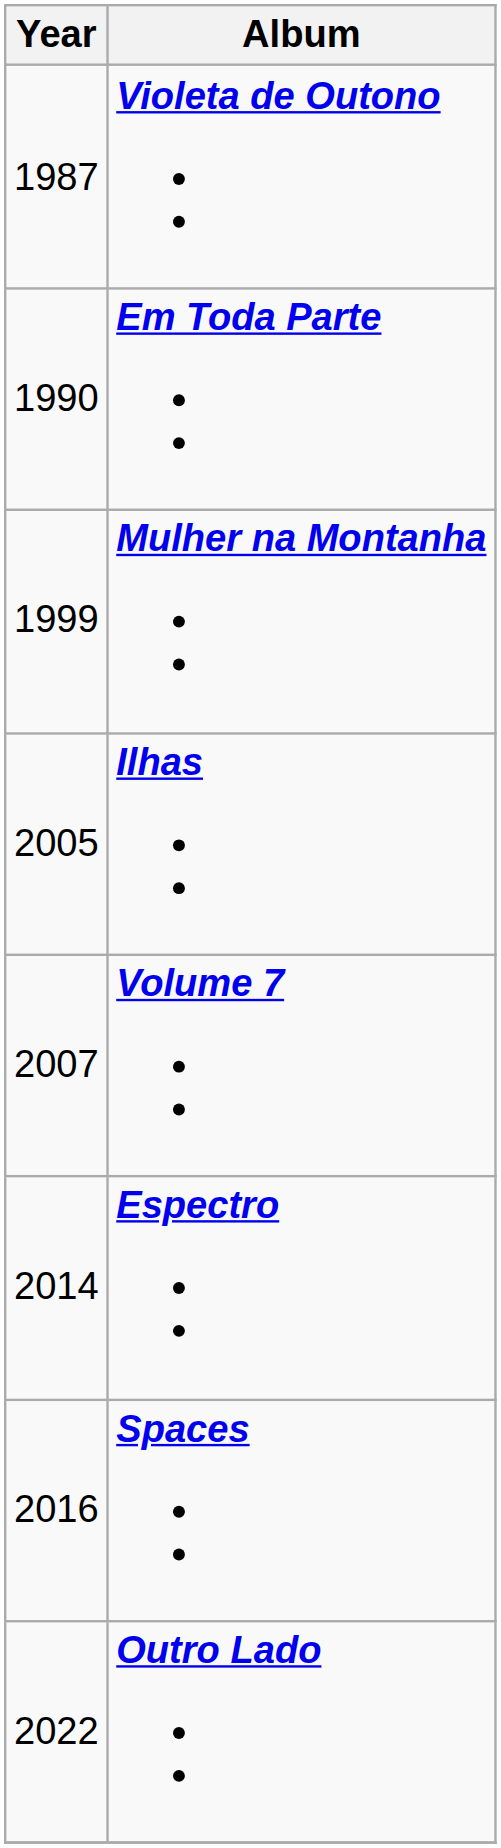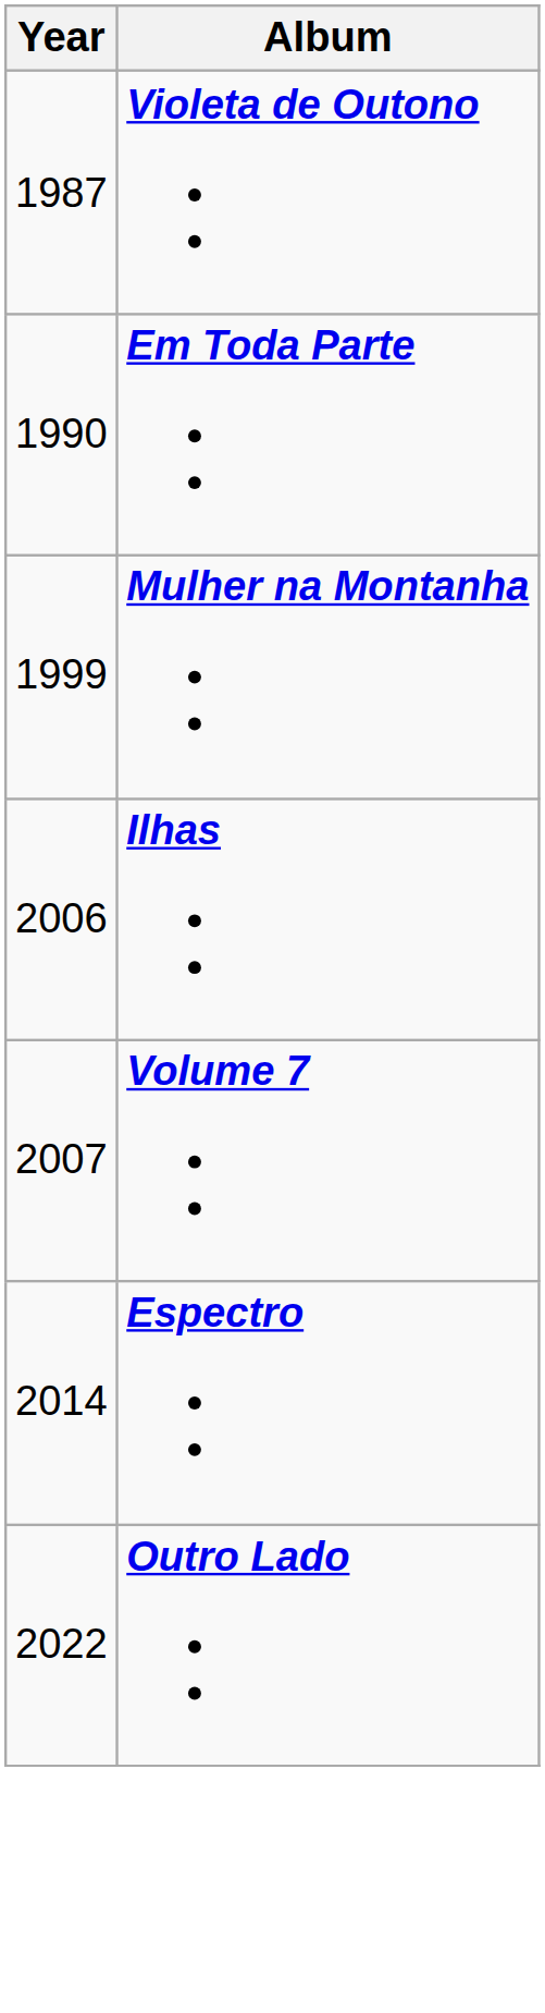Ilhas | Year: 2005 -> 2006
- row: 2016 | Spaces
